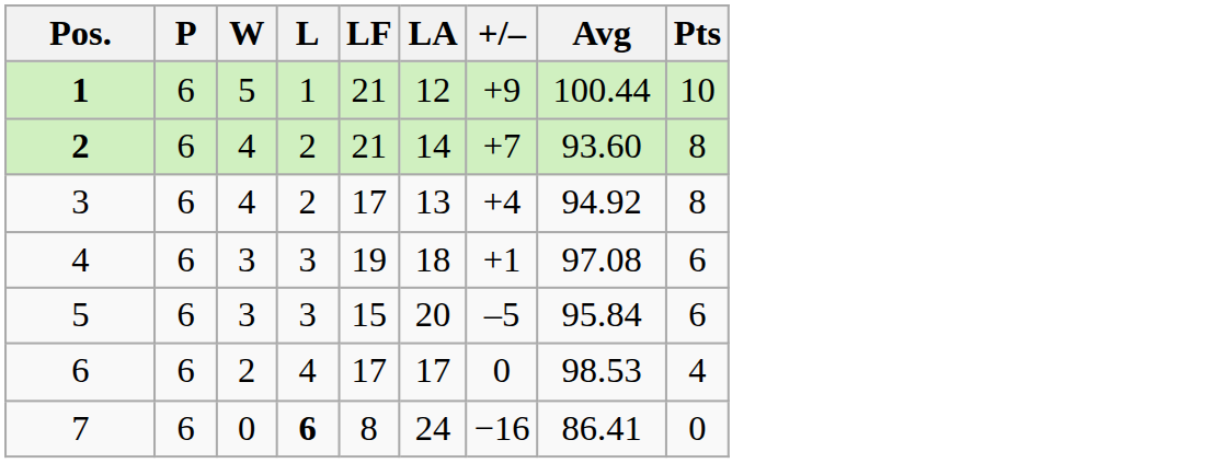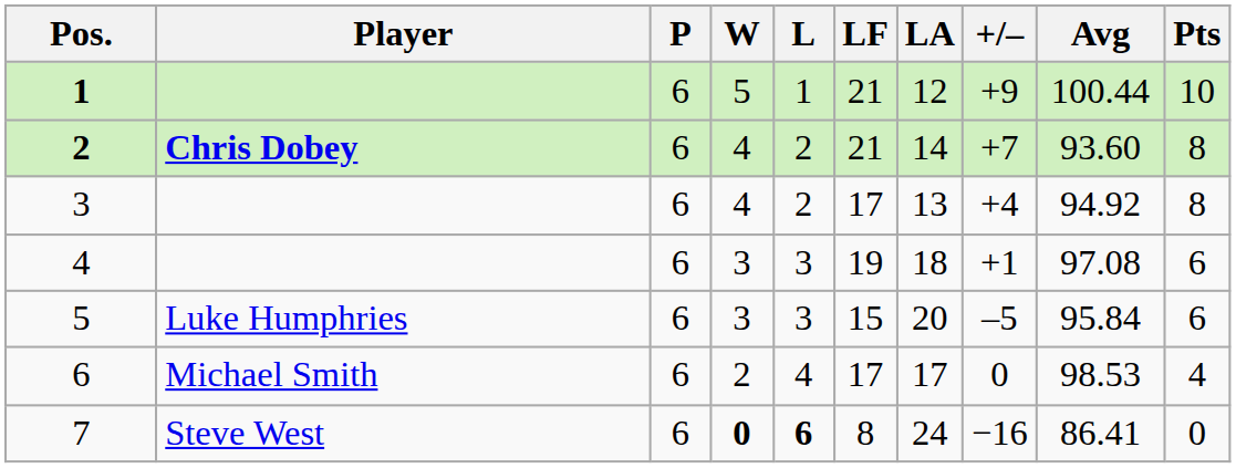+ column: Player | Chris Dobey | Luke Humphries | Michael Smith | Steve West
7 | W: normal -> bold
